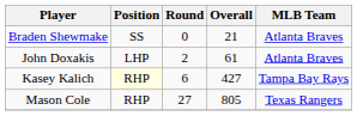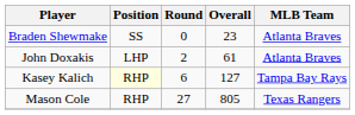Braden Shewmake | Overall: 21 -> 23
Kasey Kalich | Overall: 427 -> 127
